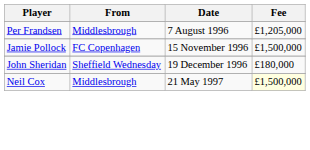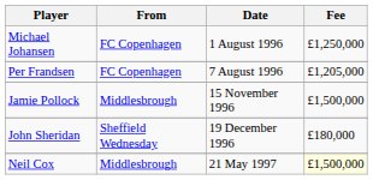+ row: Michael Johansen | FC Copenhagen | 1 August 1996 | £1,250,000
Per Frandsen | From: Middlesbrough -> FC Copenhagen
Jamie Pollock | From: FC Copenhagen -> Middlesbrough
